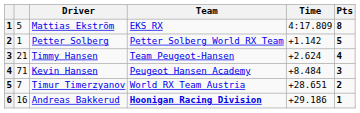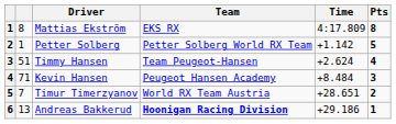Mattias Ekström | column 2: 5 -> 8
Timmy Hansen | column 2: 21 -> 51
Andreas Bakkerud | column 2: 16 -> 13
